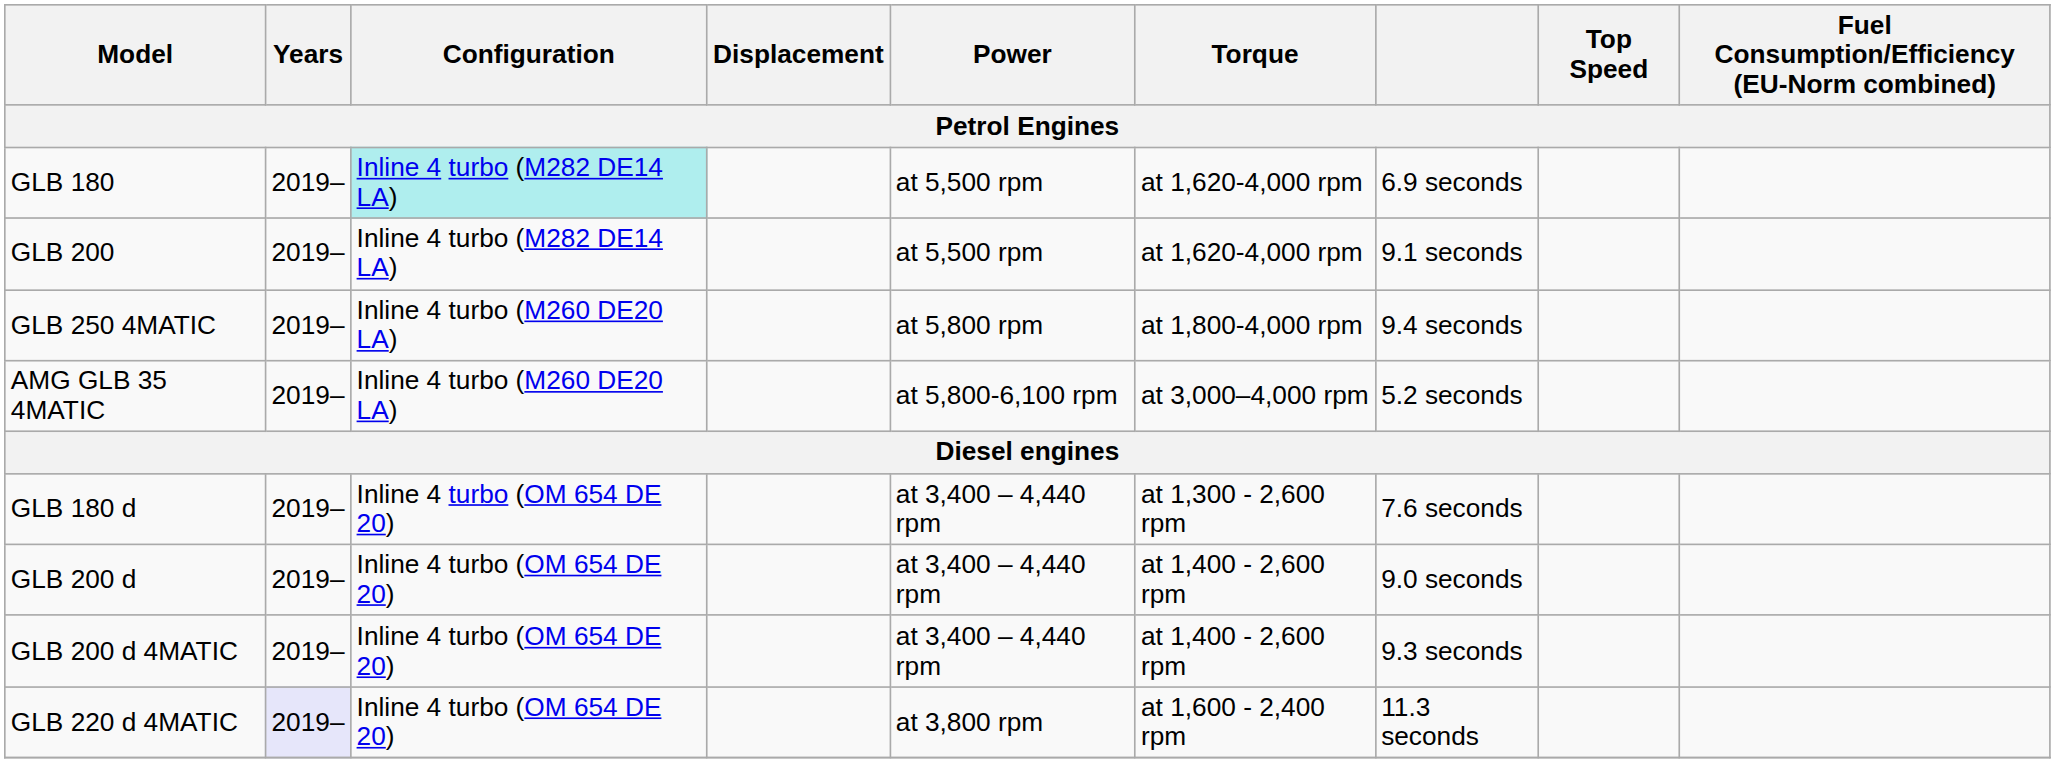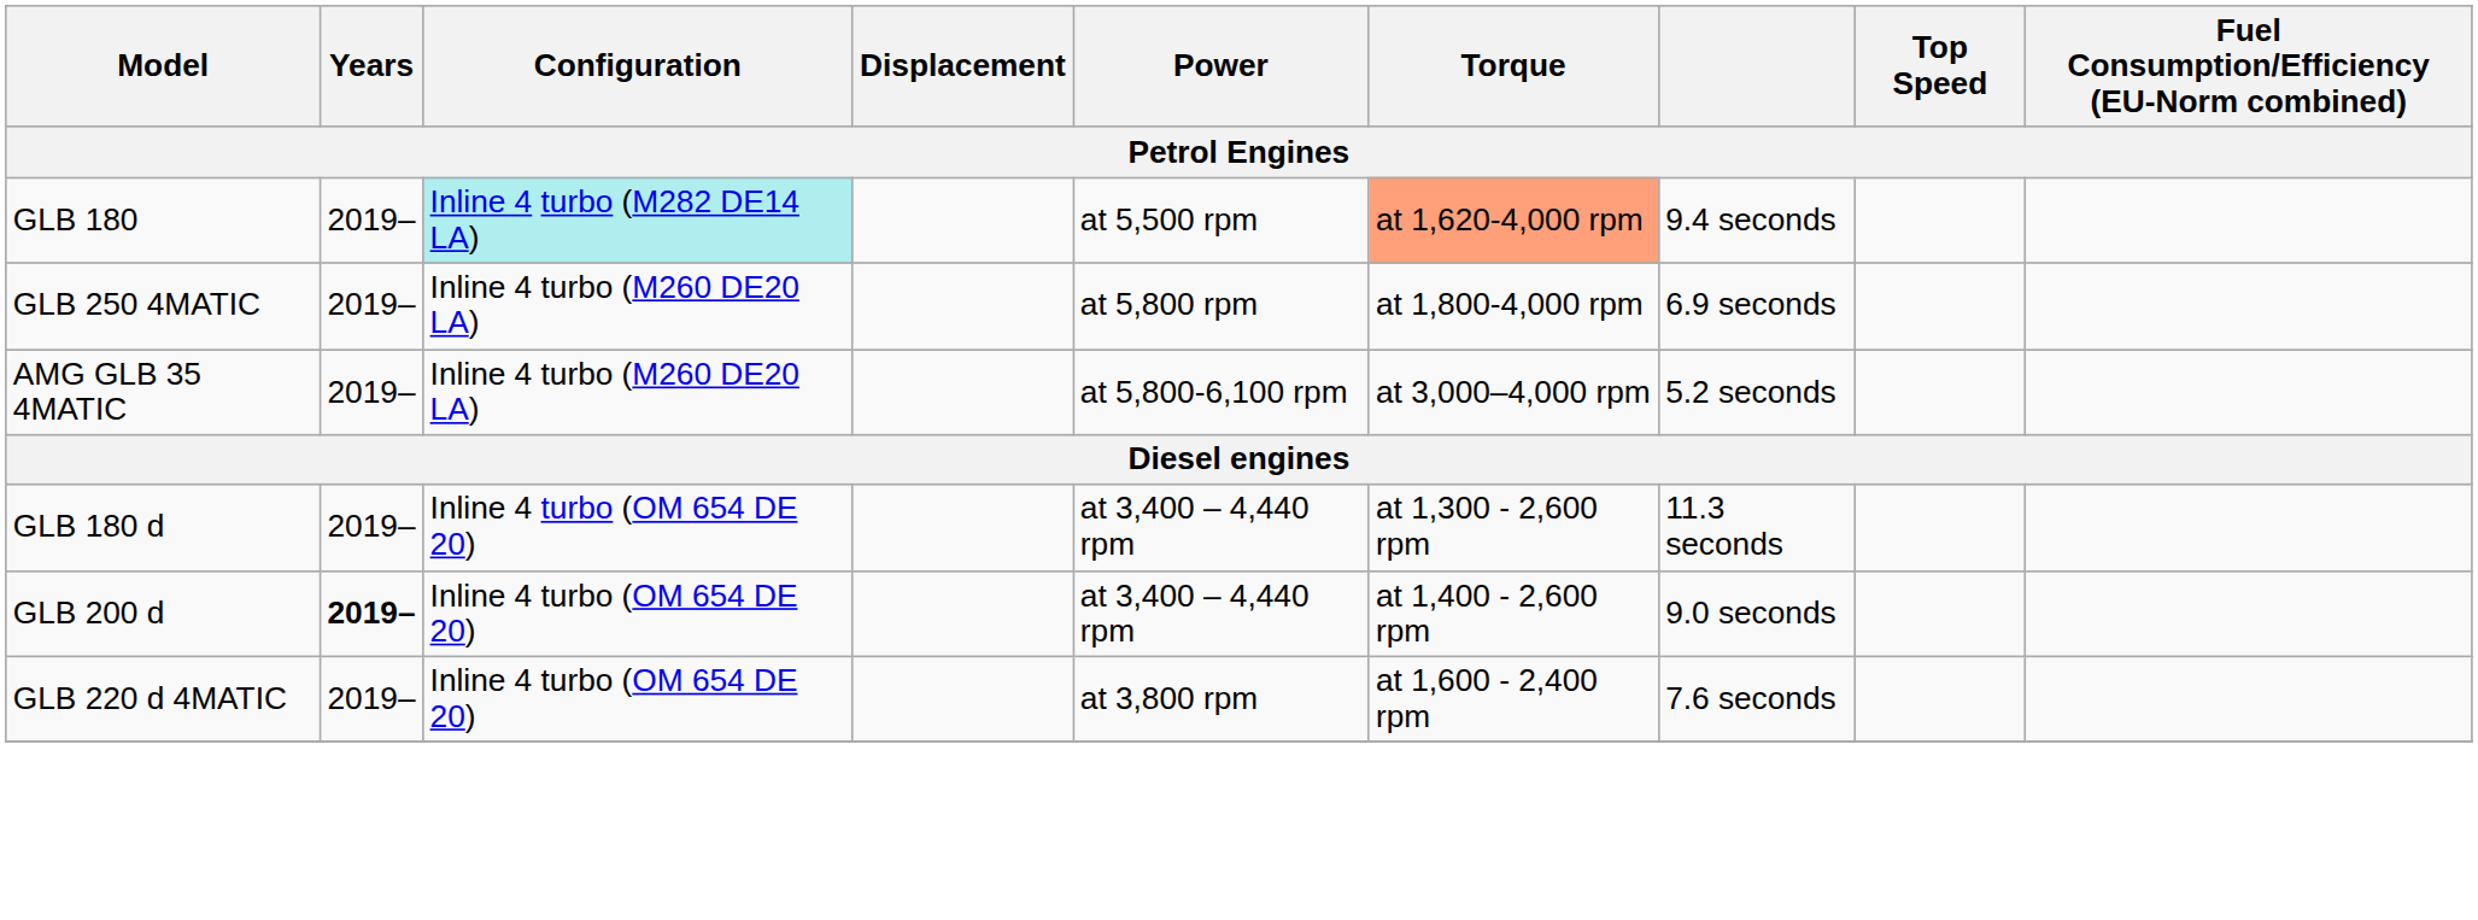GLB 180 | Torque: no background -> lightsalmon background
GLB 180 | column 7: 6.9 seconds -> 9.4 seconds
- row: GLB 200 | 2019– | Inline 4 turbo (M282 DE14 LA) | at 5,500 rpm | at 1,620-4,000 rpm | 9.1 seconds
GLB 250 4MATIC | column 7: 9.4 seconds -> 6.9 seconds
GLB 180 d | column 7: 7.6 seconds -> 11.3 seconds
GLB 200 d | Years: normal -> bold
- row: GLB 200 d 4MATIC | 2019– | Inline 4 turbo (OM 654 DE 20) | at 3,400 – 4,440 rpm | at 1,400 - 2,600 rpm | 9.3 seconds
GLB 220 d 4MATIC | Years: lavender background -> no background
GLB 220 d 4MATIC | column 7: 11.3 seconds -> 7.6 seconds
